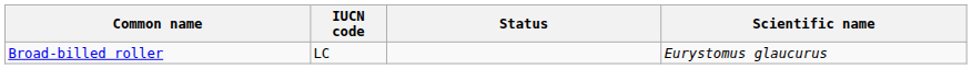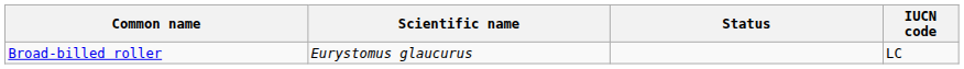columns swapped: Scientific name <-> IUCN code
